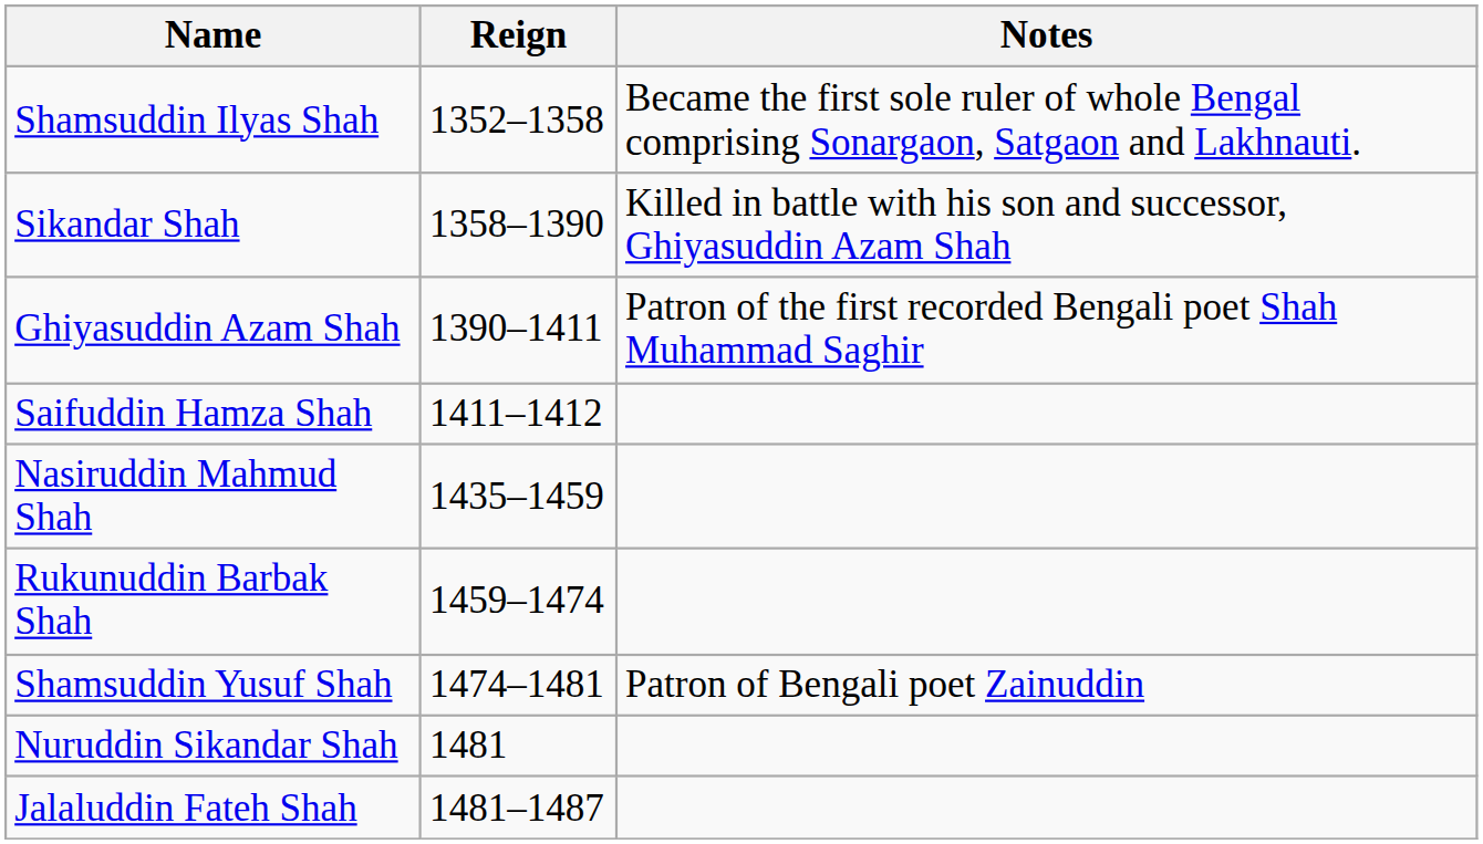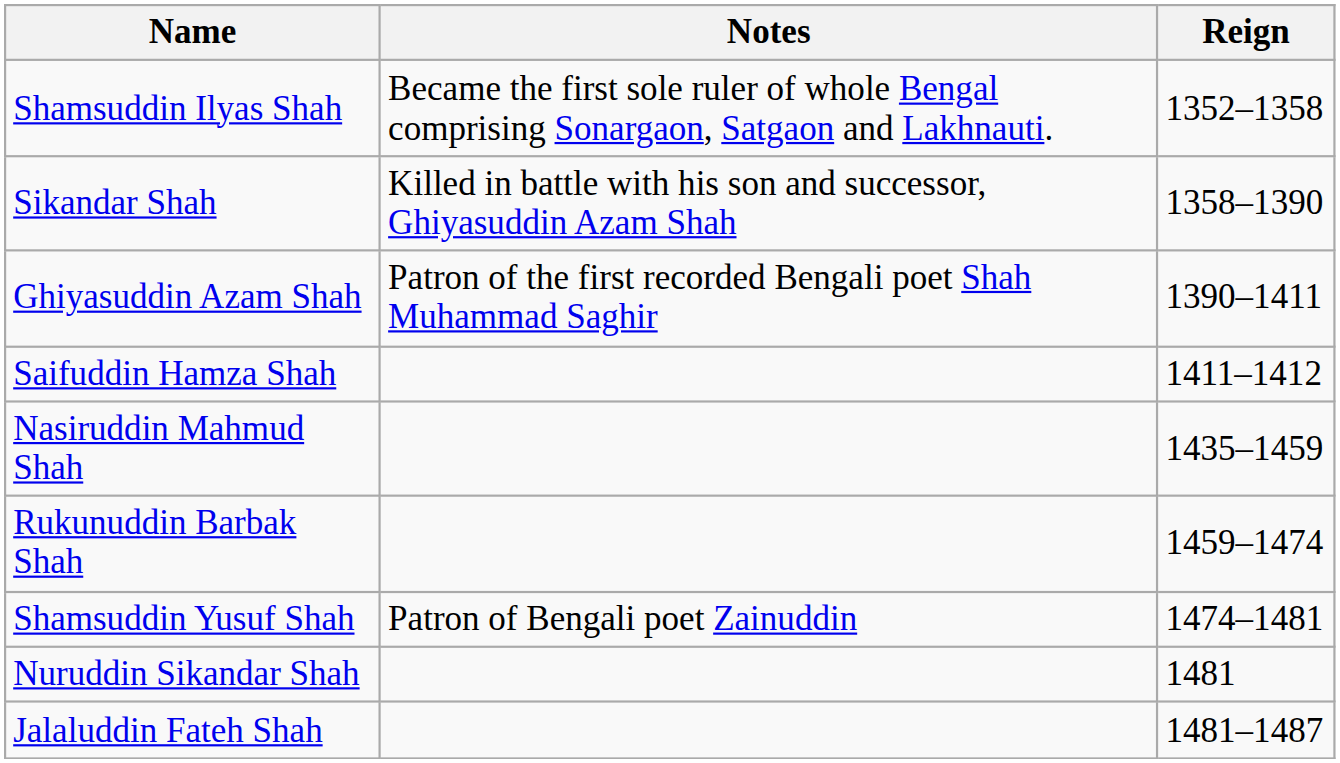columns swapped: Reign <-> Notes
